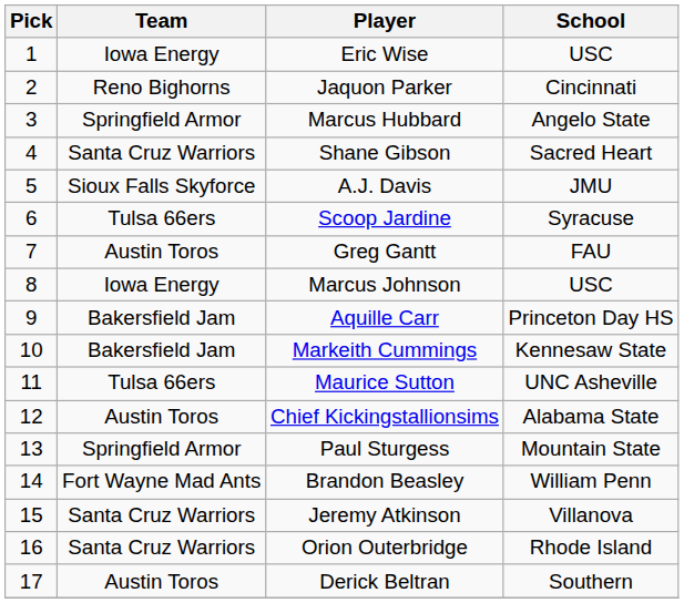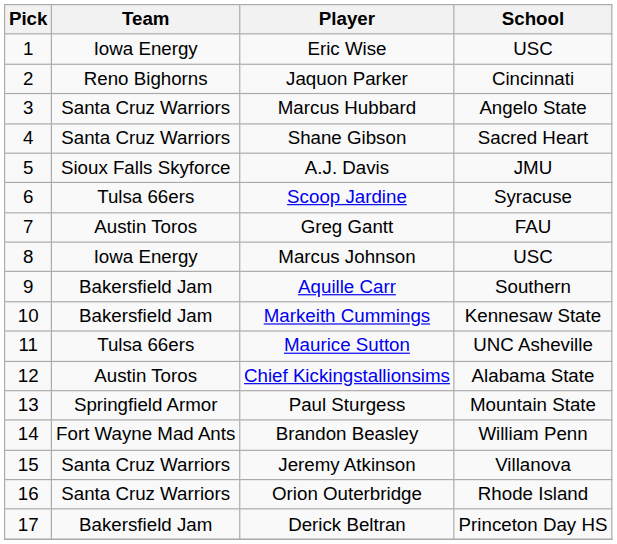Marcus Hubbard | Team: Springfield Armor -> Santa Cruz Warriors
Aquille Carr | School: Princeton Day HS -> Southern
Derick Beltran | Team: Austin Toros -> Bakersfield Jam
Derick Beltran | School: Southern -> Princeton Day HS
